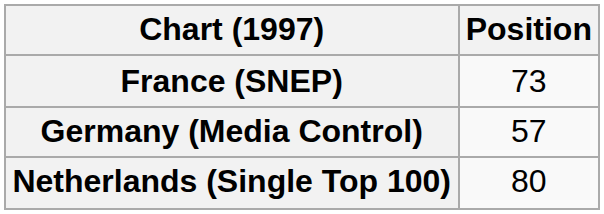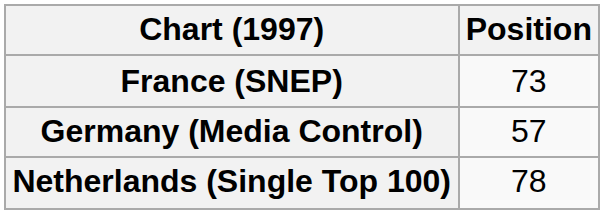Netherlands (Single Top 100) | Position: 80 -> 78
